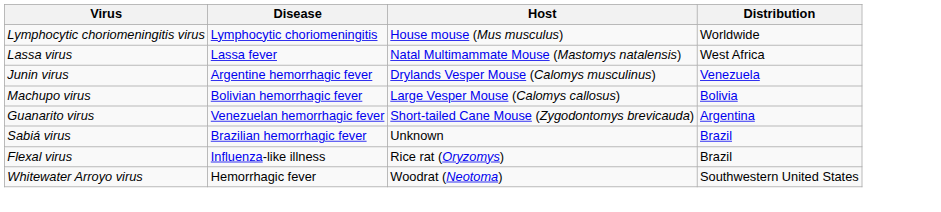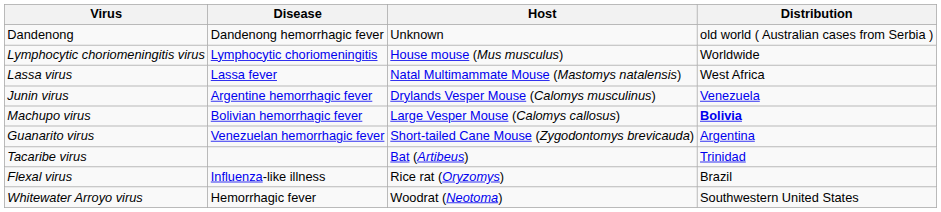+ row: Dandenong | Dandenong hemorrhagic fever | Unknown | old world ( Australian cases from Serbia )
Machupo virus | Distribution: normal -> bold
- row: Sabiá virus | Brazilian hemorrhagic fever | Unknown | Brazil
+ row: Tacaribe virus | Bat (Artibeus) | Trinidad
